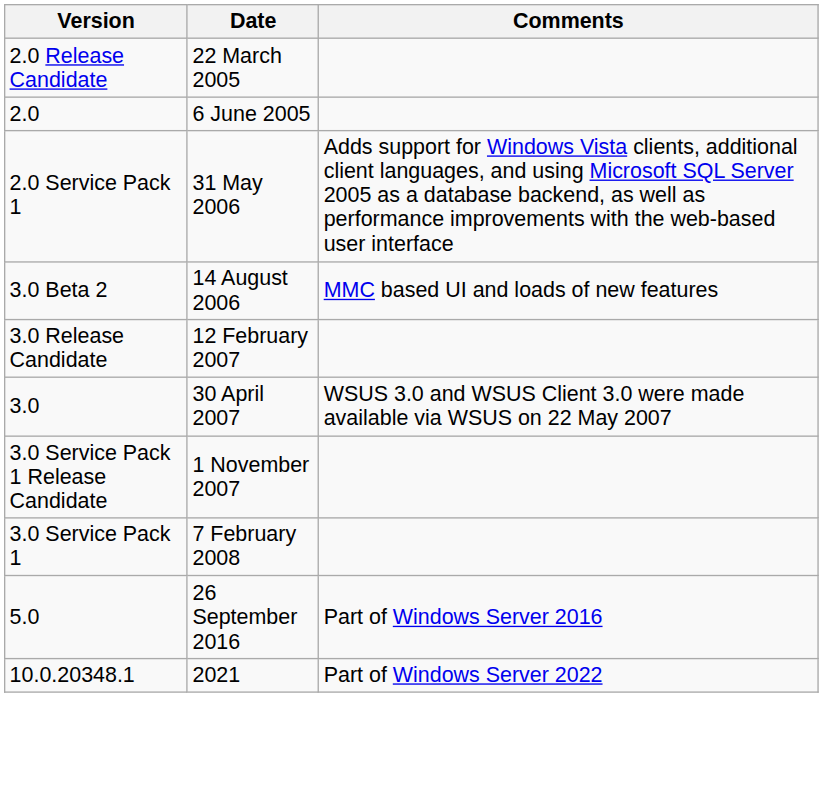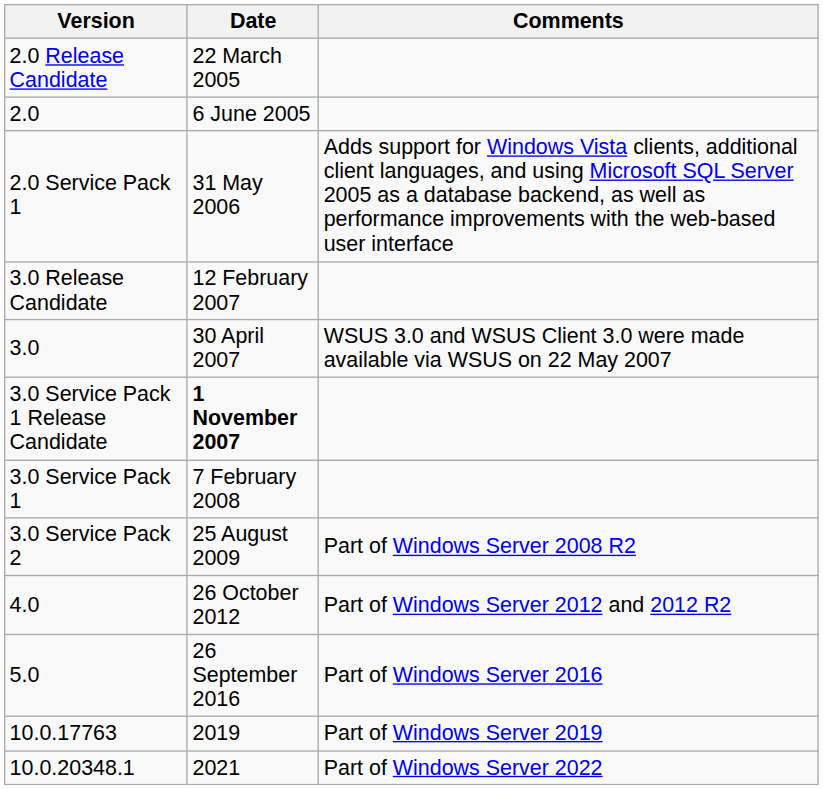- row: 3.0 Beta 2 | 14 August 2006 | MMC based UI and loads of new features
3.0 Service Pack 1 Release Candidate | Date: normal -> bold
+ row: 3.0 Service Pack 2 | 25 August 2009 | Part of Windows Server 2008 R2
+ row: 4.0 | 26 October 2012 | Part of Windows Server 2012 and 2012 R2
+ row: 10.0.17763 | 2019 | Part of Windows Server 2019
